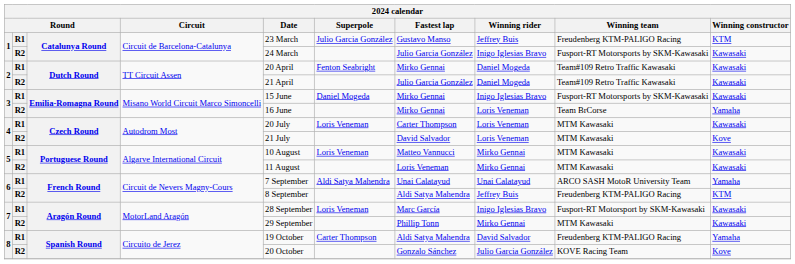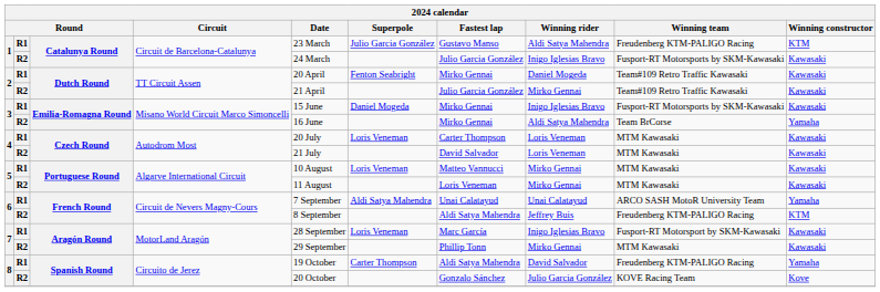1 / R1 | Winning rider: Jeffrey Buis -> Aldi Satya Mahendra
2 / R2 | Winning rider: Daniel Mogeda -> Mirko Gennai
3 / R2 | Winning rider: Loris Veneman -> Aldi Satya Mahendra
4 / R2 | Winning constructor: Kove -> Kawasaki
